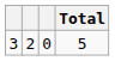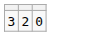- column: Total | 5
